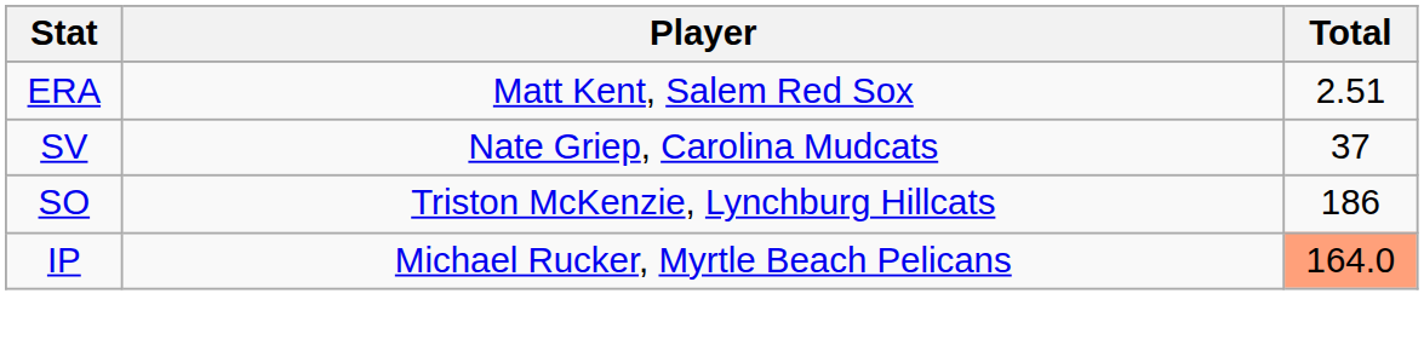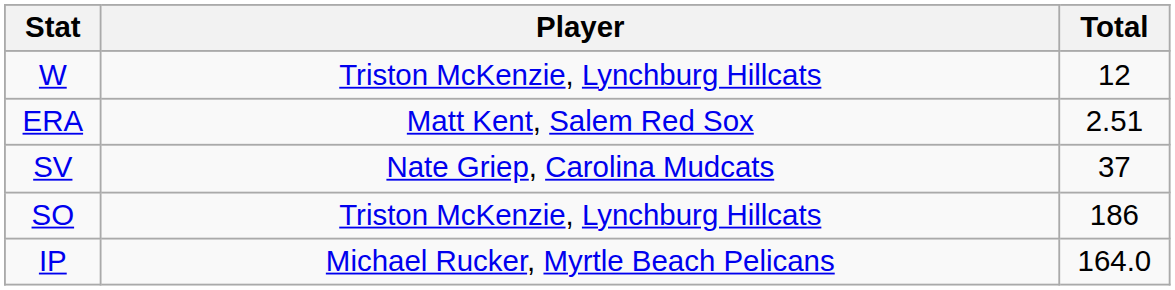+ row: W | Triston McKenzie, Lynchburg Hillcats | 12
IP | Total: lightsalmon background -> no background
